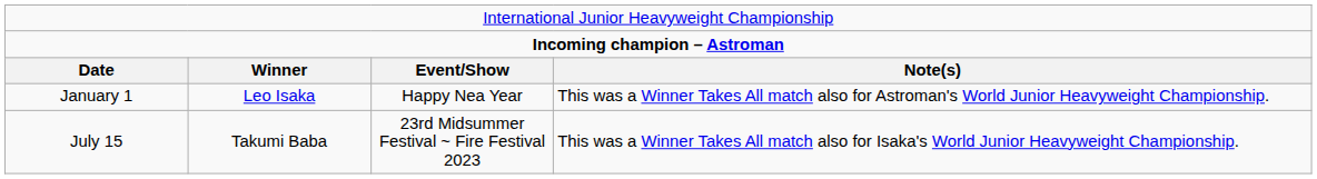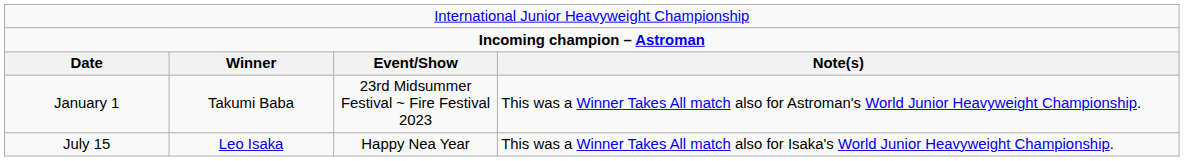January 1 | column 2: Leo Isaka -> Takumi Baba
January 1 | column 3: Happy Nea Year -> 23rd Midsummer Festival ~ Fire Festival 2023
July 15 | column 2: Takumi Baba -> Leo Isaka
July 15 | column 3: 23rd Midsummer Festival ~ Fire Festival 2023 -> Happy Nea Year
